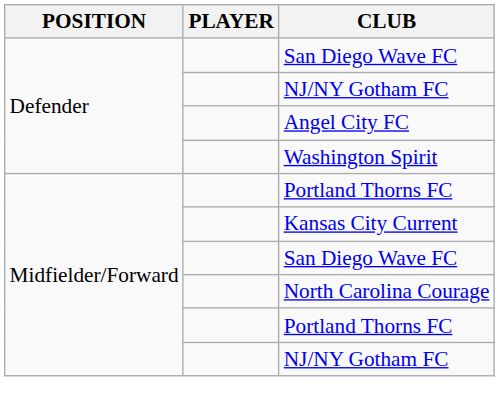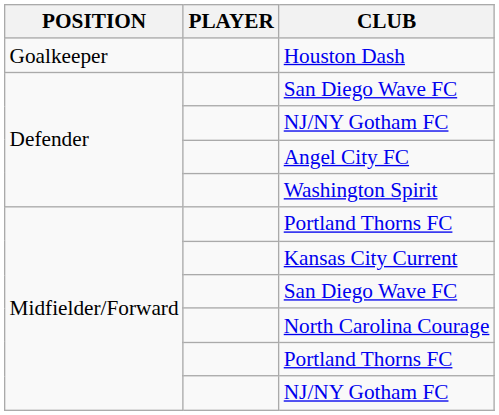+ row: Goalkeeper | Houston Dash
